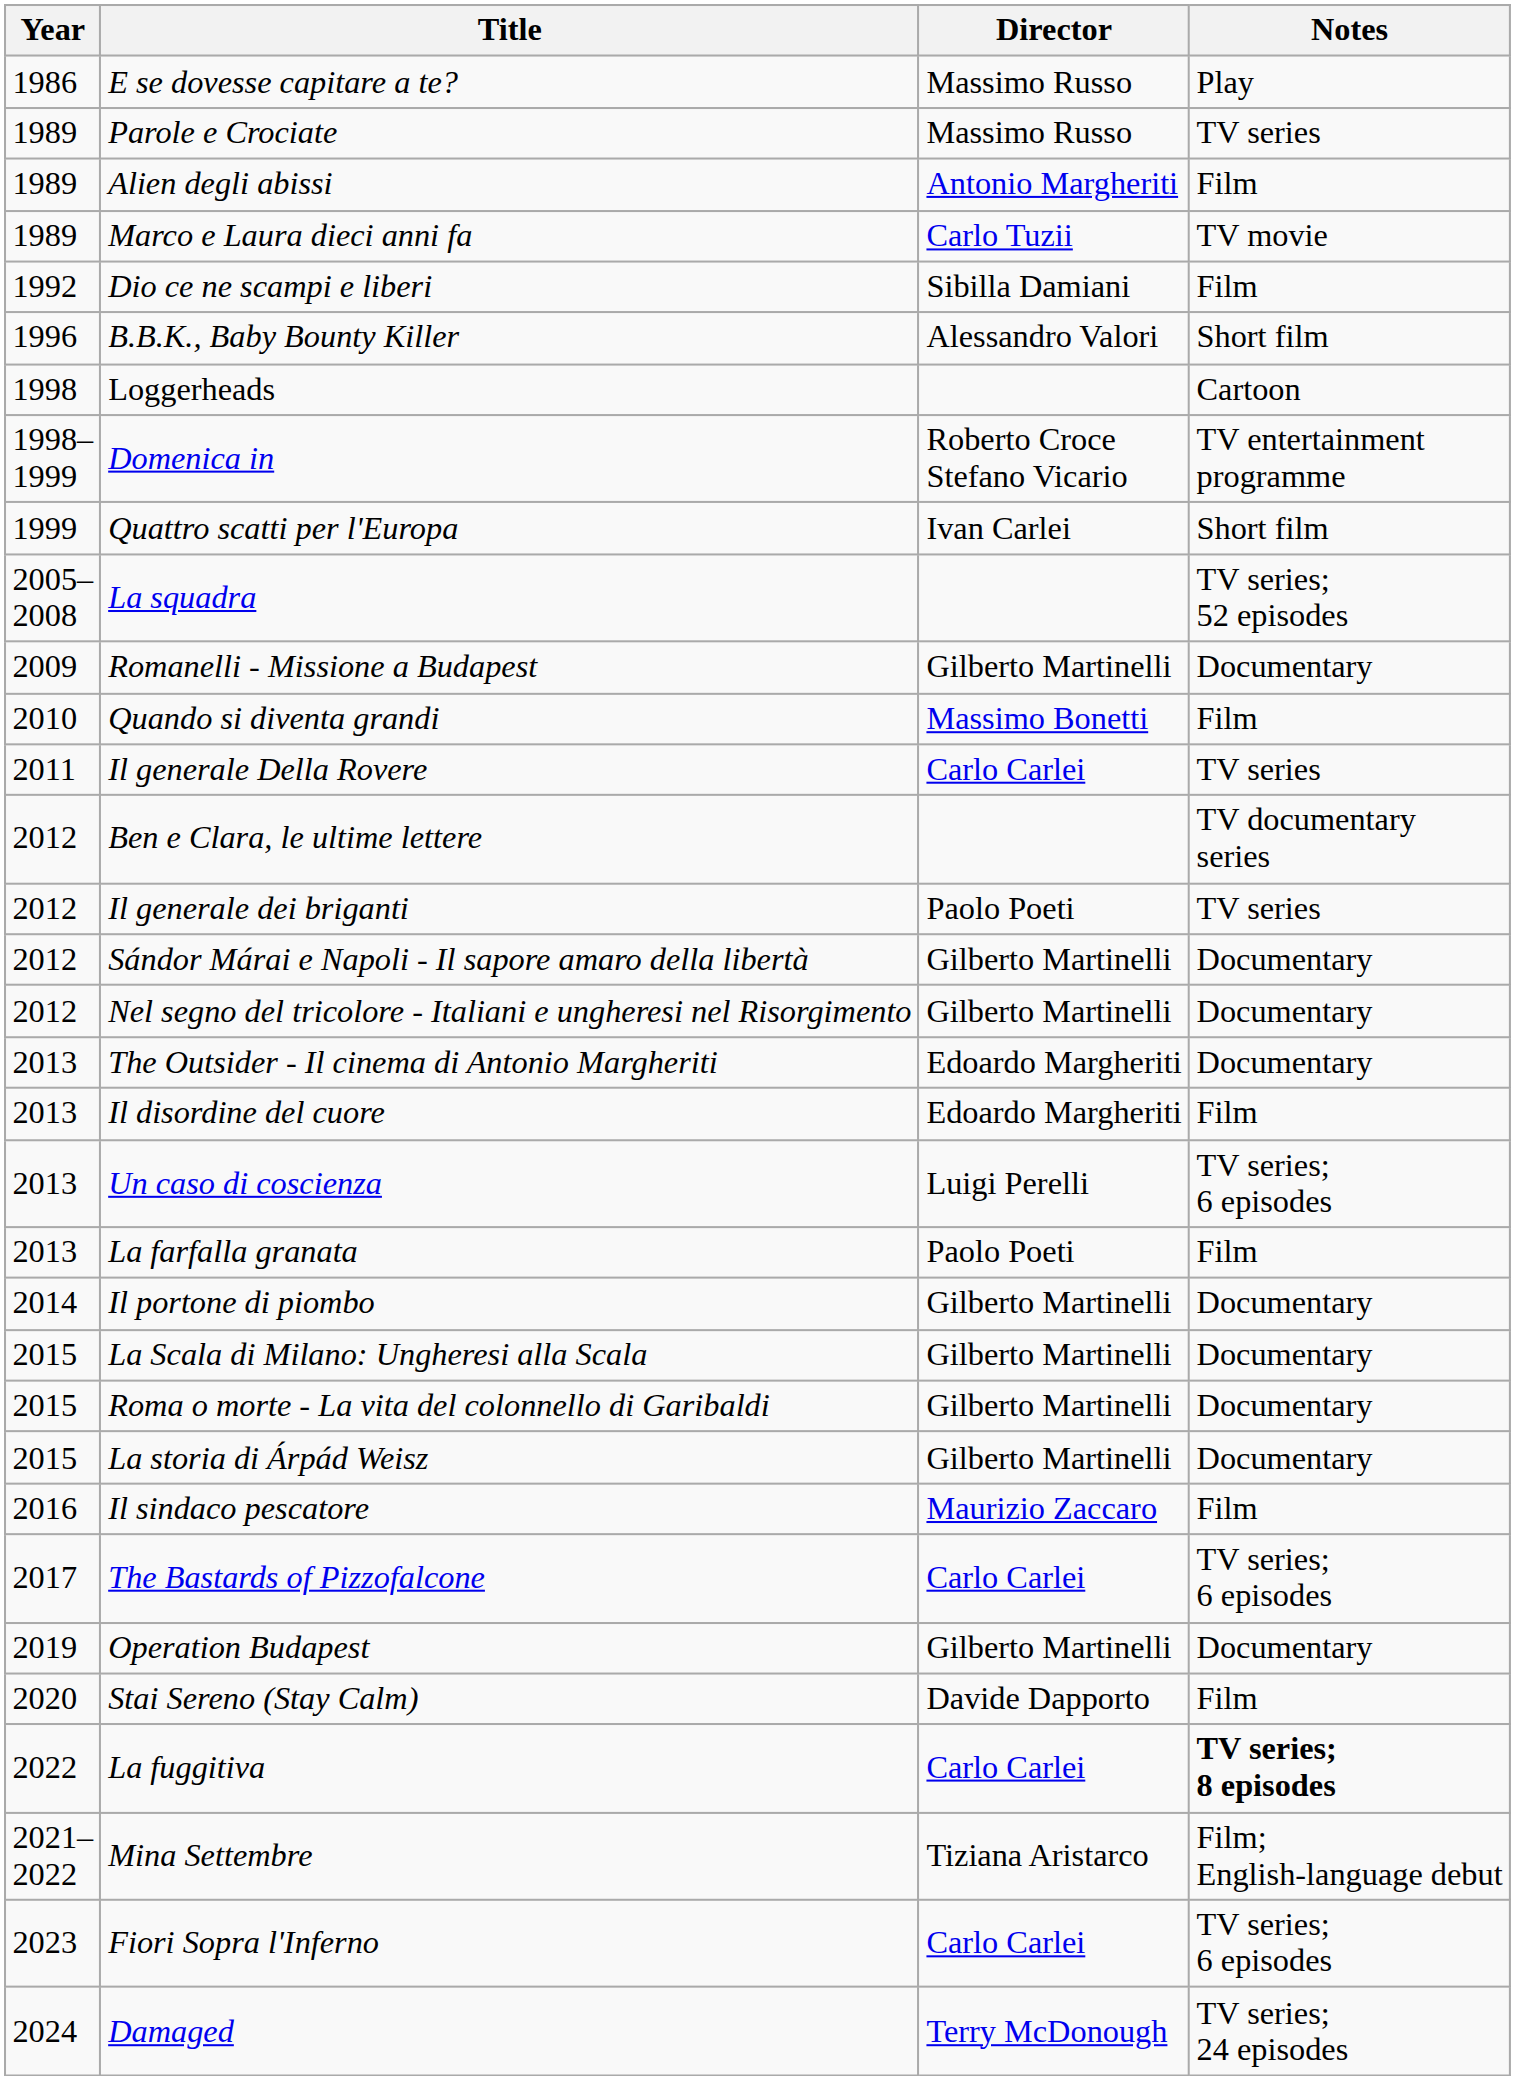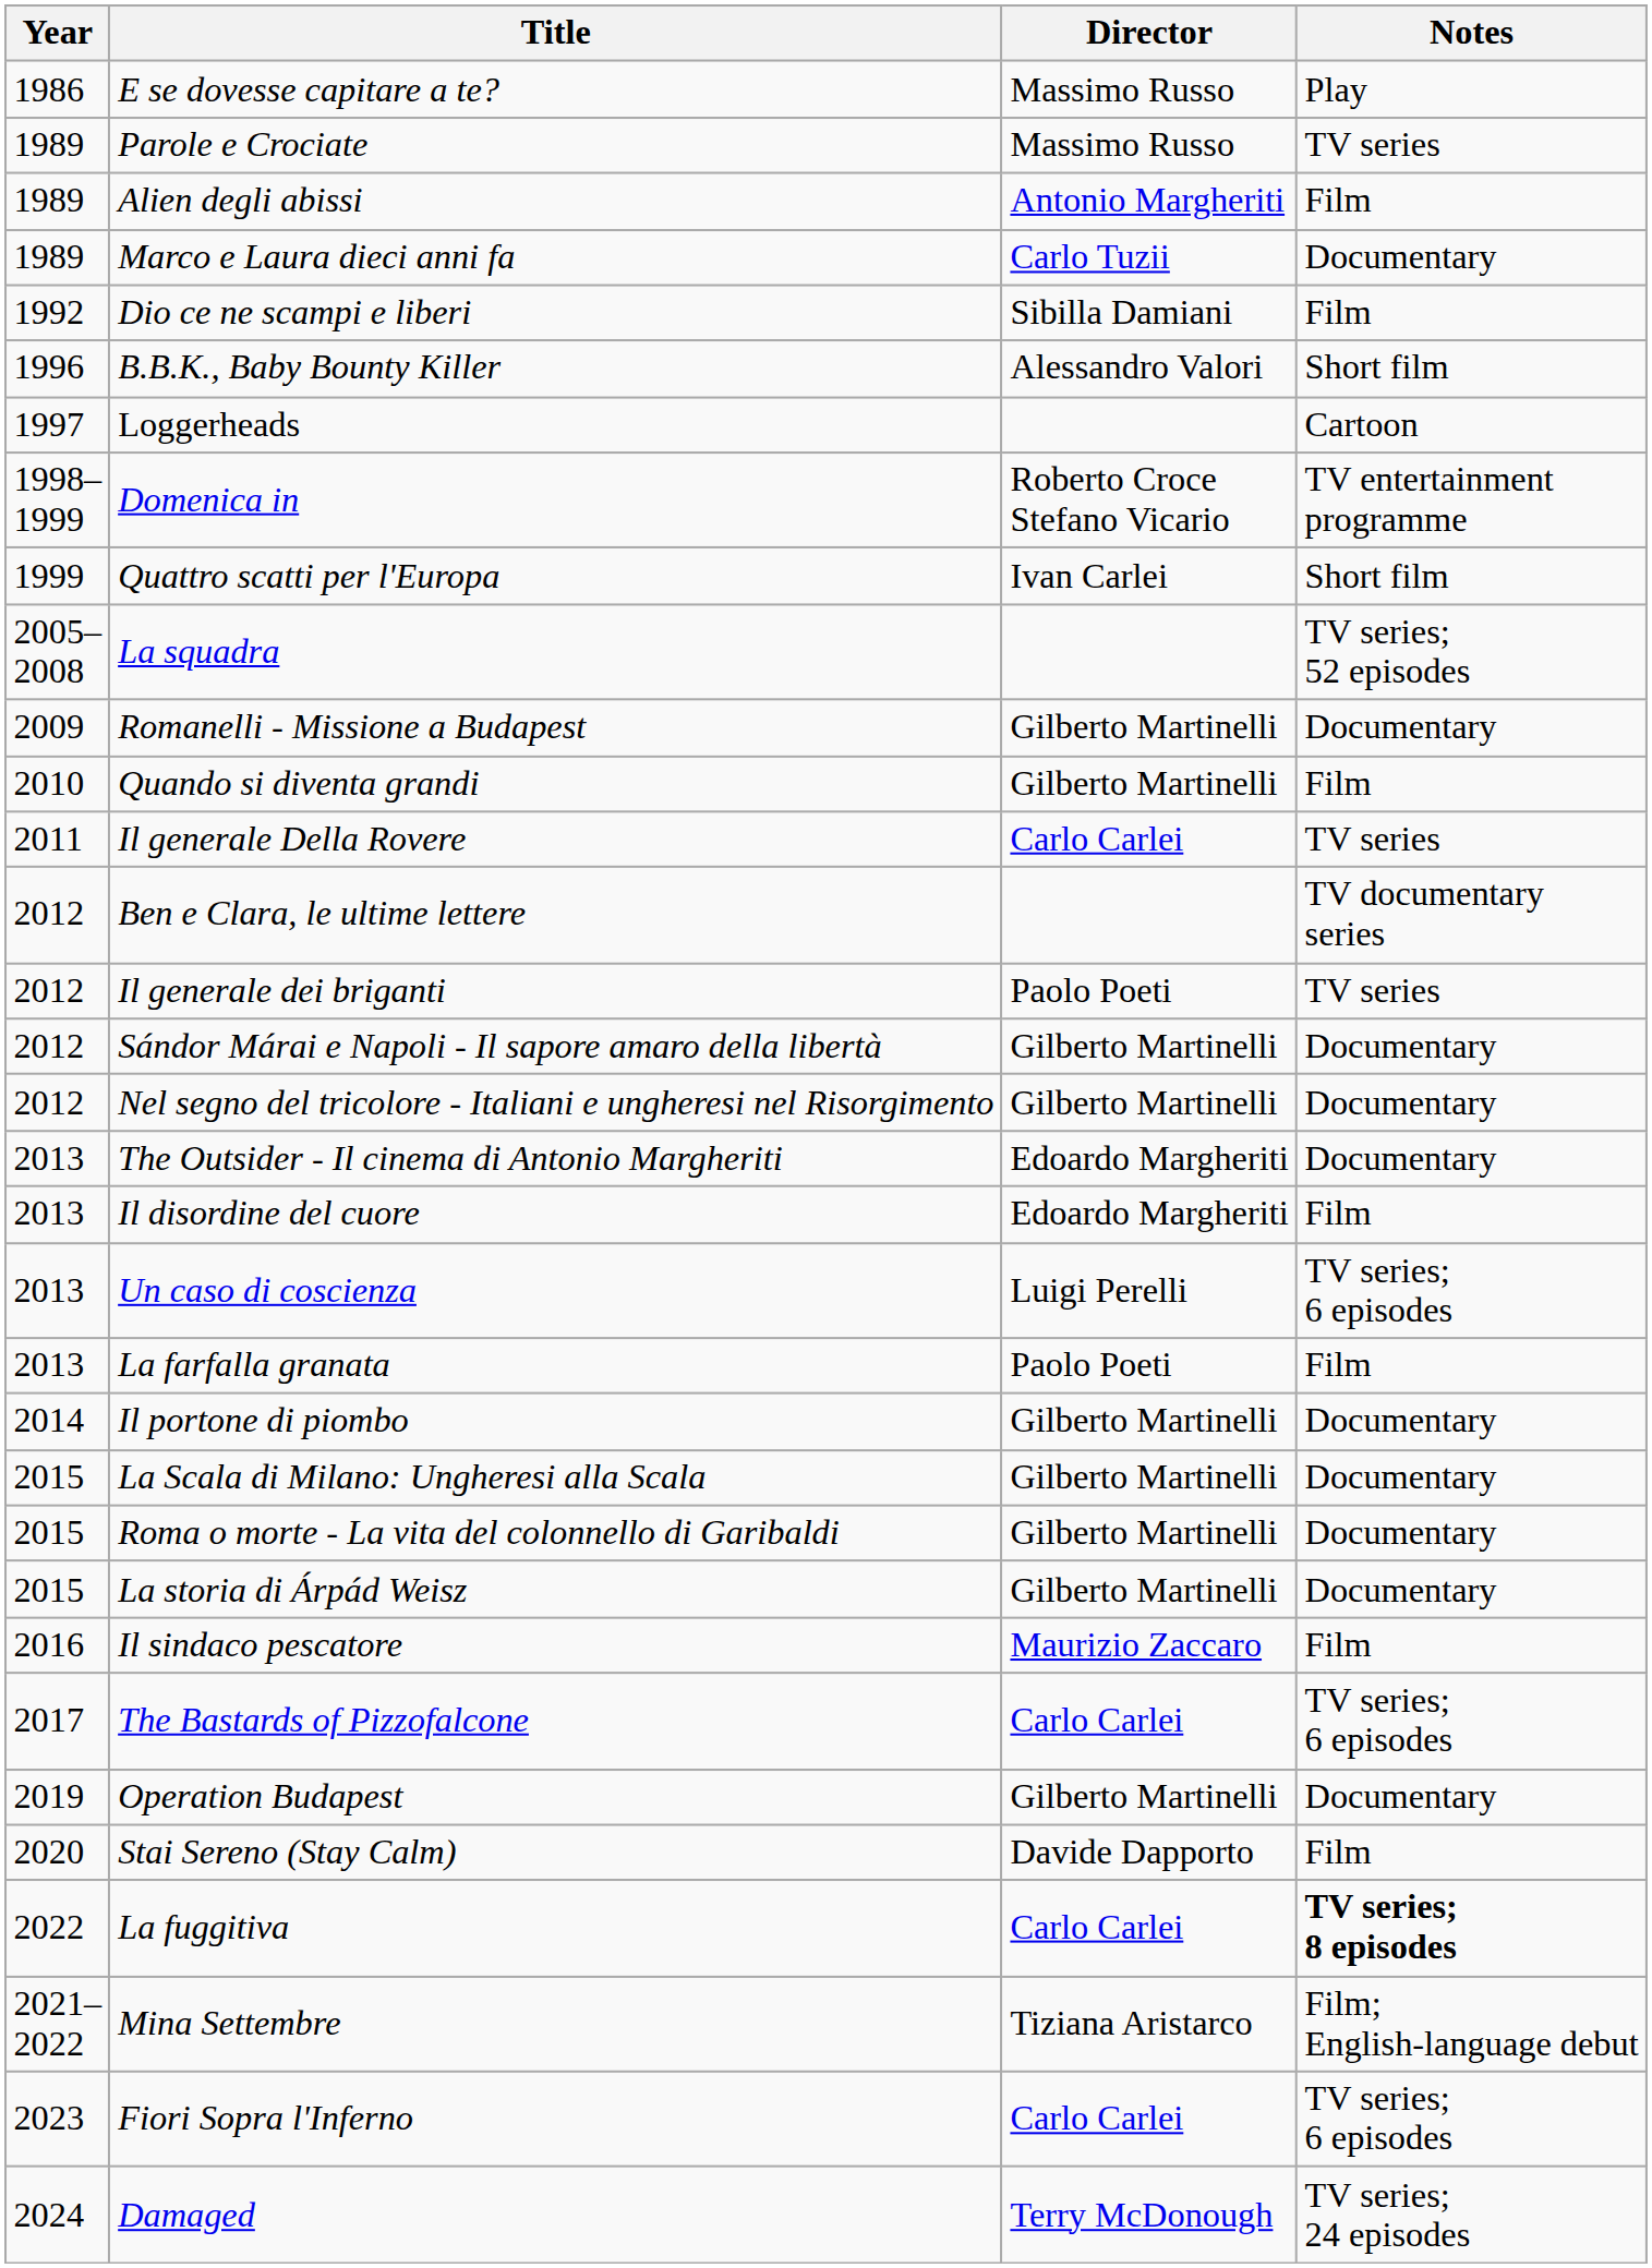Marco e Laura dieci anni fa | Notes: TV movie -> Documentary
Loggerheads | Year: 1998 -> 1997
Quando si diventa grandi | Director: Massimo Bonetti -> Gilberto Martinelli
